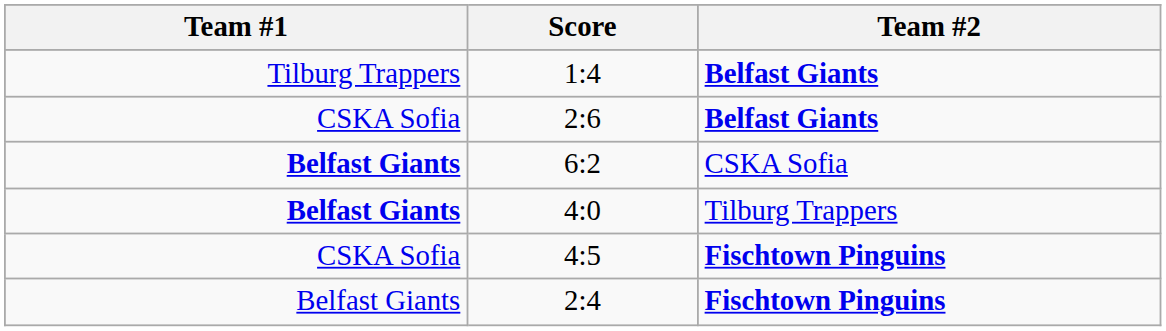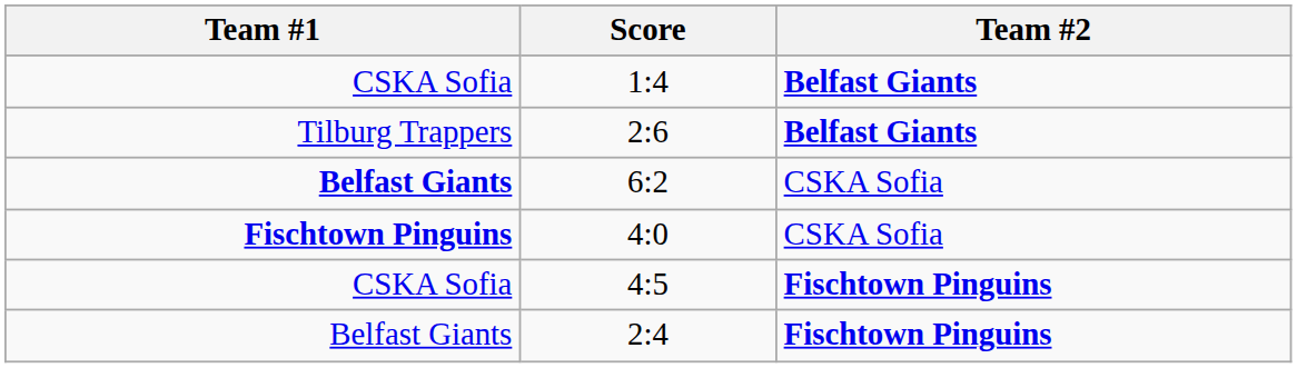1:4 | Team #1: Tilburg Trappers -> CSKA Sofia
2:6 | Team #1: CSKA Sofia -> Tilburg Trappers
4:0 | Team #1: Belfast Giants -> Fischtown Pinguins
4:0 | Team #2: Tilburg Trappers -> CSKA Sofia
